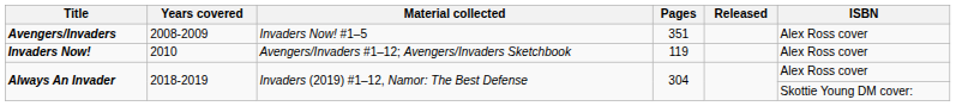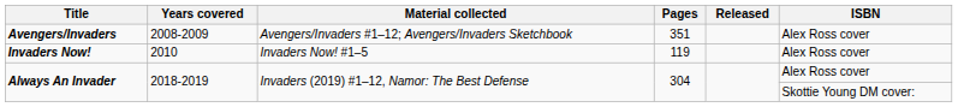Avengers/Invaders | Material collected: Invaders Now! #1–5 -> Avengers/Invaders #1–12; Avengers/Invaders Sketchbook
Invaders Now! | Material collected: Avengers/Invaders #1–12; Avengers/Invaders Sketchbook -> Invaders Now! #1–5
